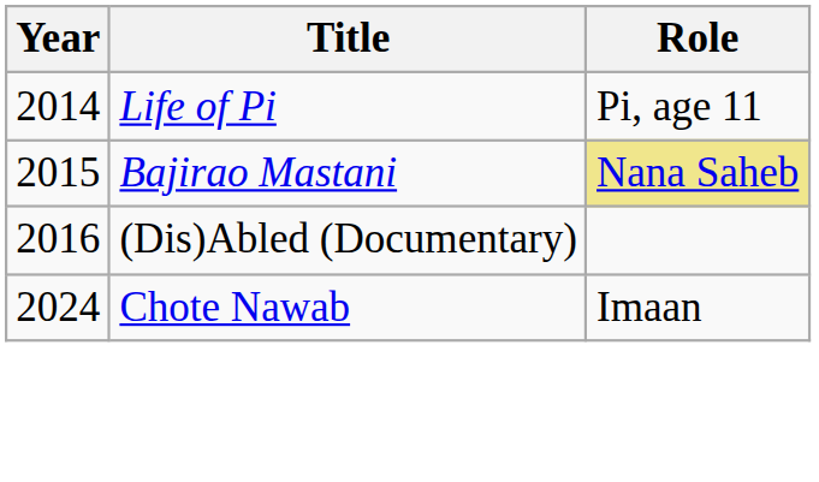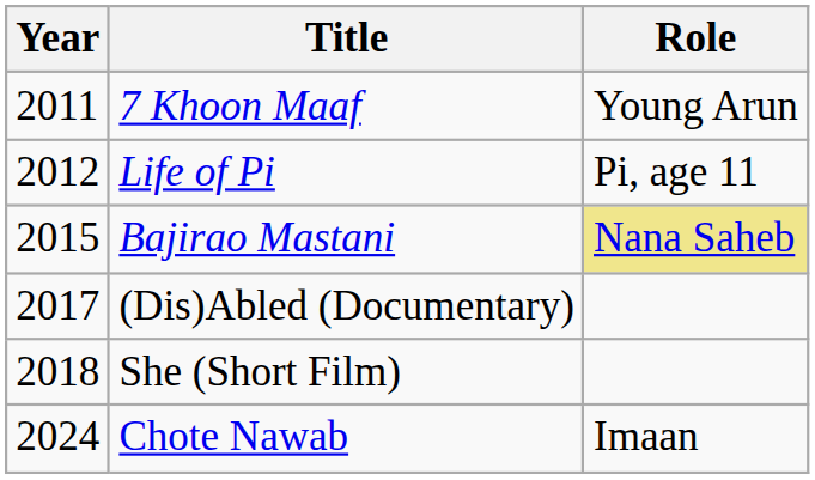+ row: 2011 | 7 Khoon Maaf | Young Arun
Life of Pi | Year: 2014 -> 2012
(Dis)Abled (Documentary) | Year: 2016 -> 2017
+ row: 2018 | She (Short Film)
